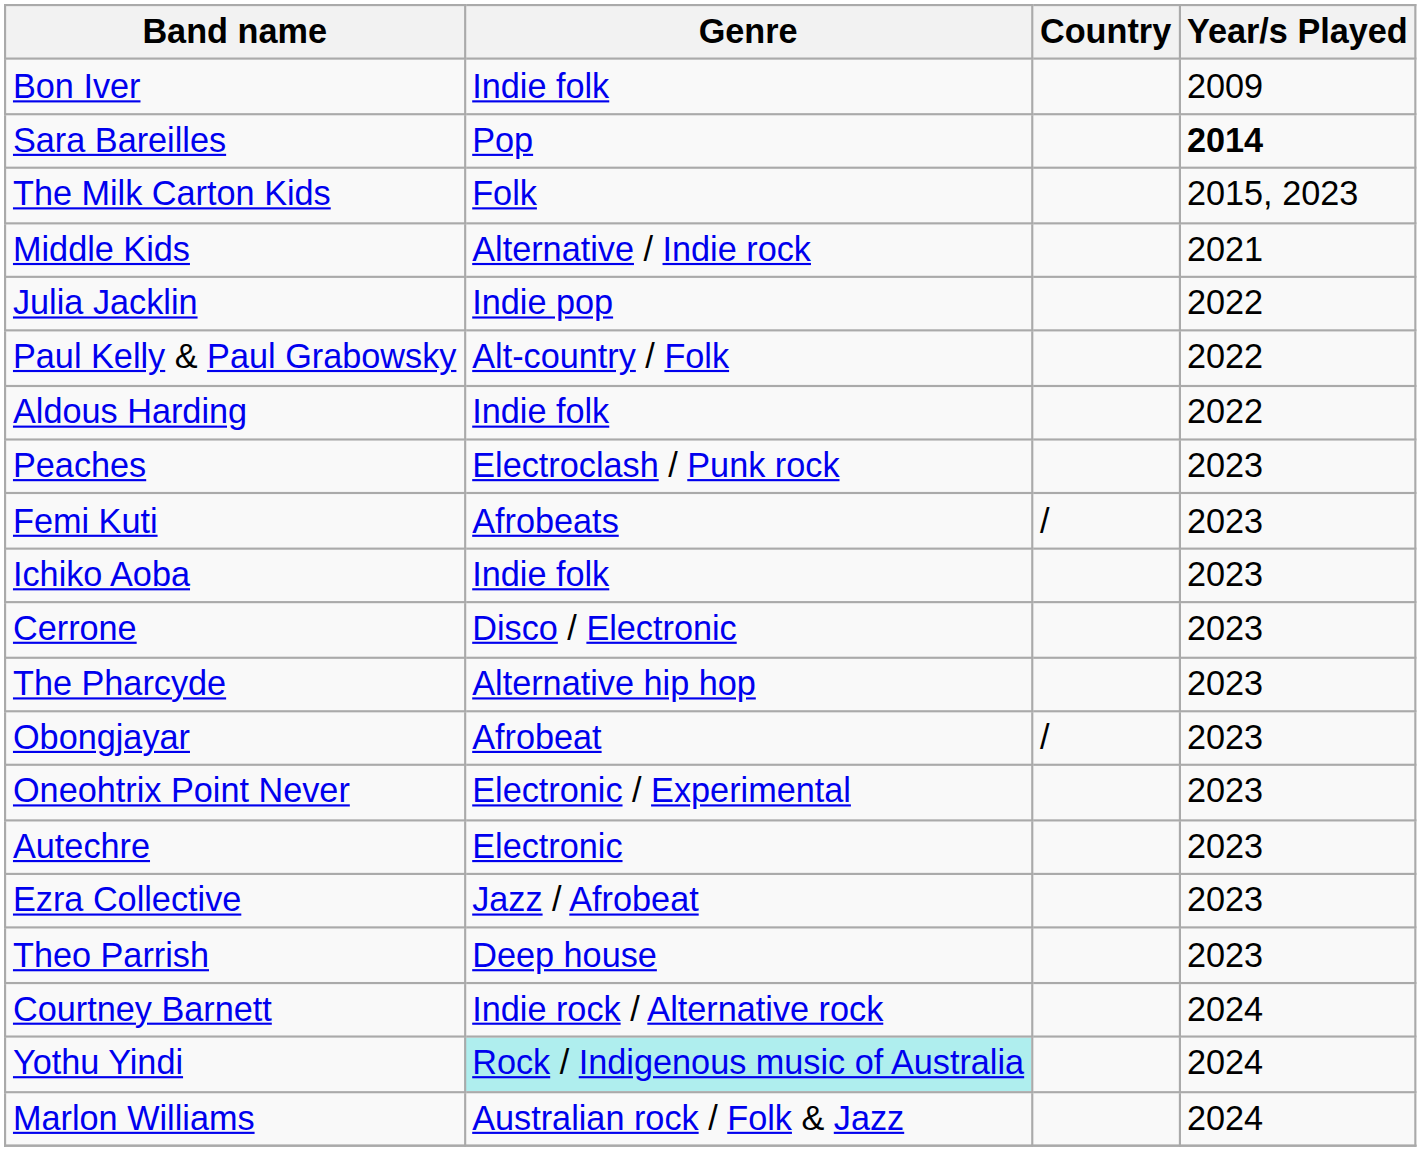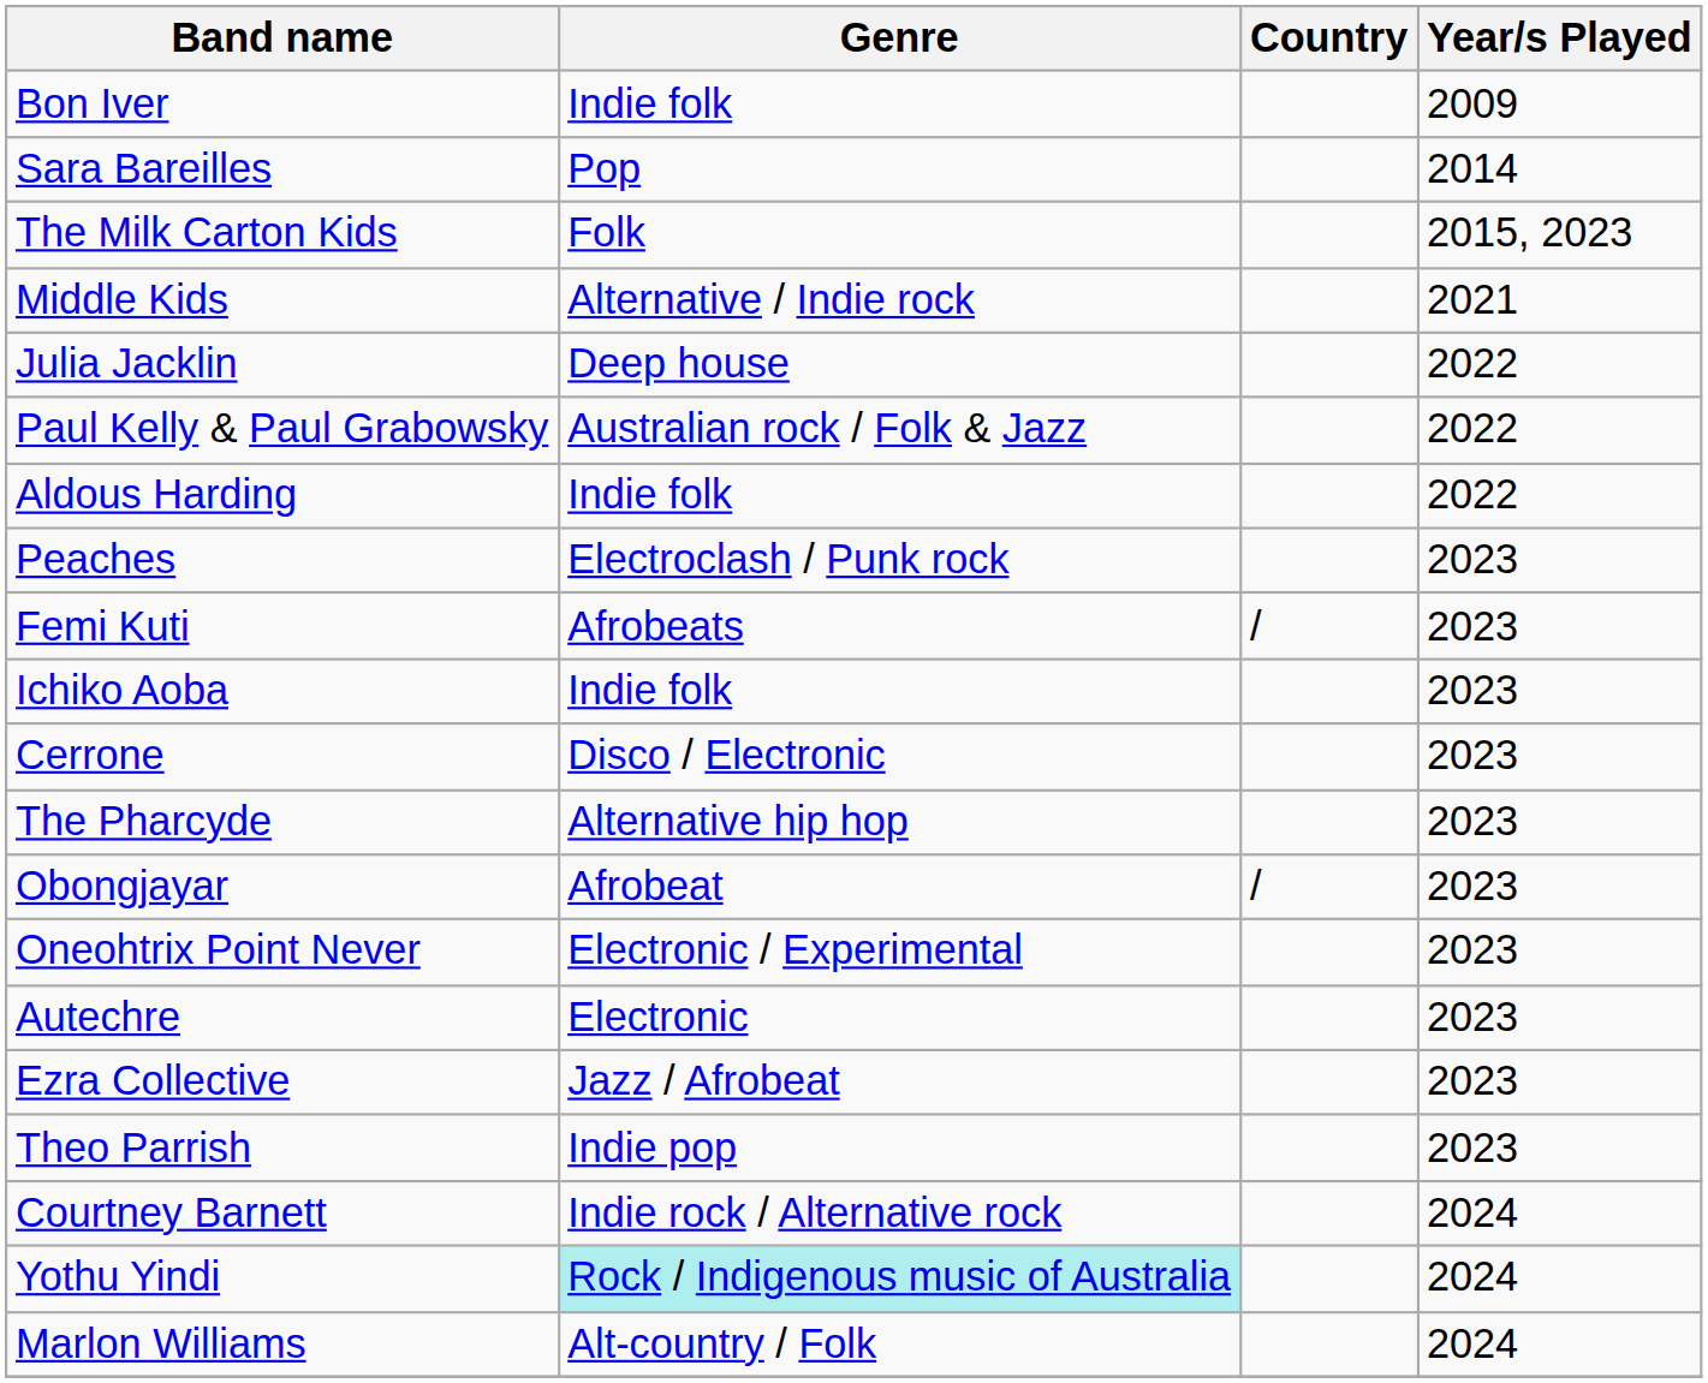Sara Bareilles | Year/s Played: bold -> normal
Julia Jacklin | Genre: Indie pop -> Deep house
Paul Kelly & Paul Grabowsky | Genre: Alt-country / Folk -> Australian rock / Folk & Jazz
Theo Parrish | Genre: Deep house -> Indie pop
Marlon Williams | Genre: Australian rock / Folk & Jazz -> Alt-country / Folk
